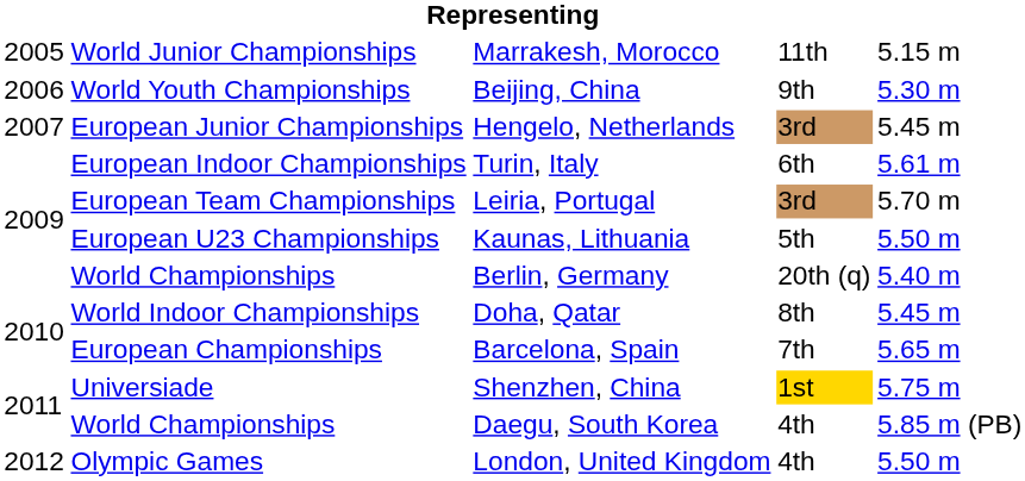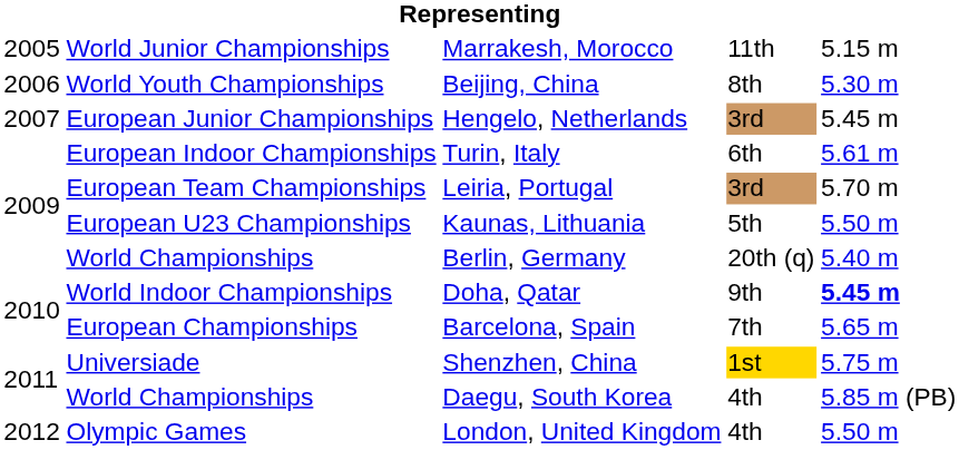Beijing, China | column 4: 9th -> 8th
Doha, Qatar | column 4: 8th -> 9th
Doha, Qatar | column 5: normal -> bold
